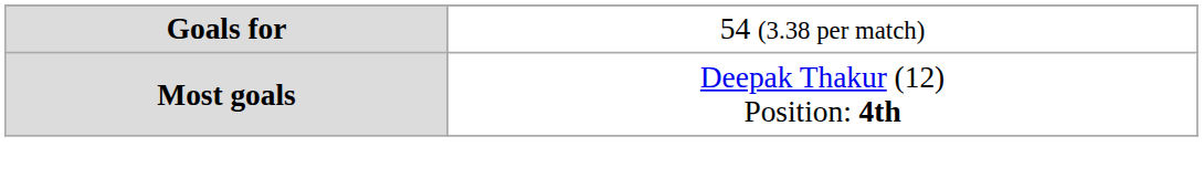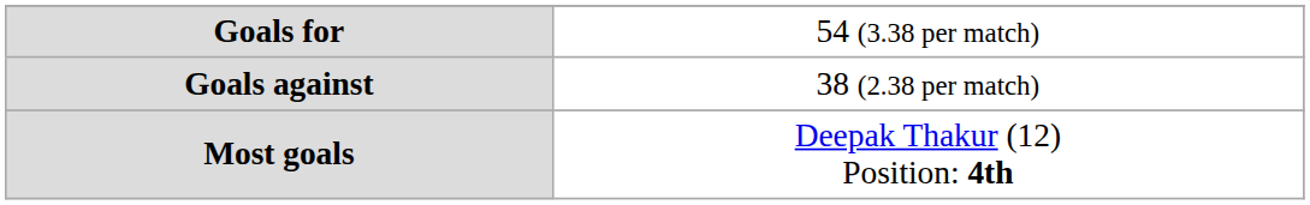+ row: Goals against | 38 (2.38 per match)
